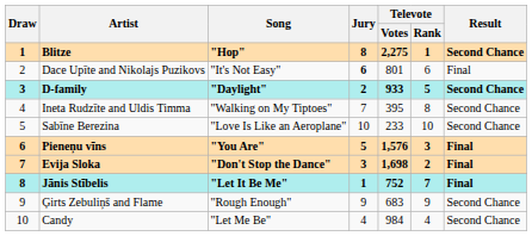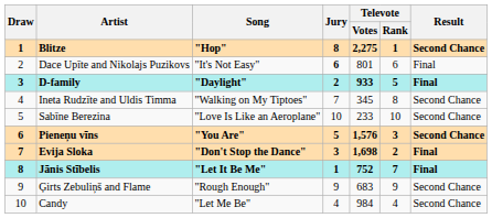D-family | Result: Second Chance -> Final
Ineta Rudzīte and Uldis Timma | Televote / Votes: 395 -> 345
Pieneņu vīns | Result: Final -> Second Chance
